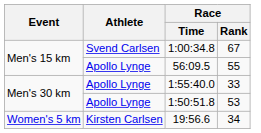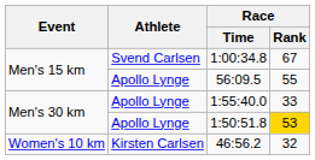1:50:51.8 | Race / Rank: no background -> gold background
- row: Women's 5 km | Kirsten Carlsen | 19:56.6 | 34
+ row: Women's 10 km | Kirsten Carlsen | 46:56.2 | 32
